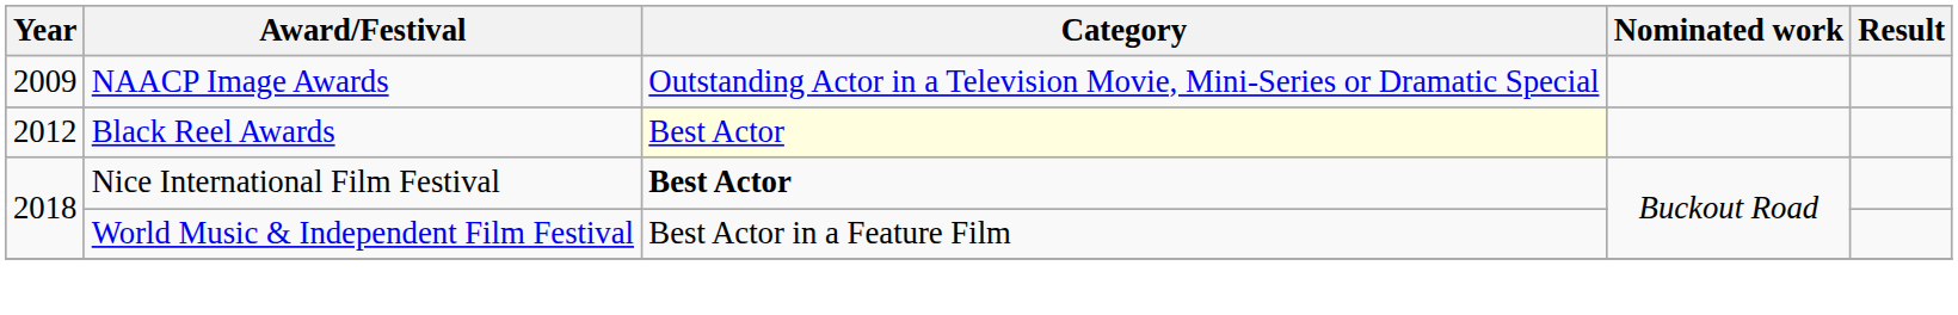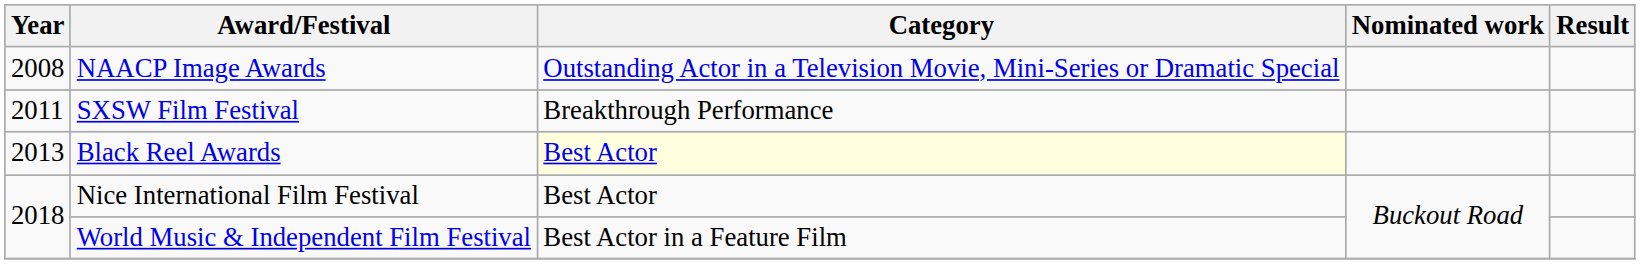NAACP Image Awards | Year: 2009 -> 2008
+ row: 2011 | SXSW Film Festival | Breakthrough Performance
Black Reel Awards | Year: 2012 -> 2013
Nice International Film Festival | Category: bold -> normal
